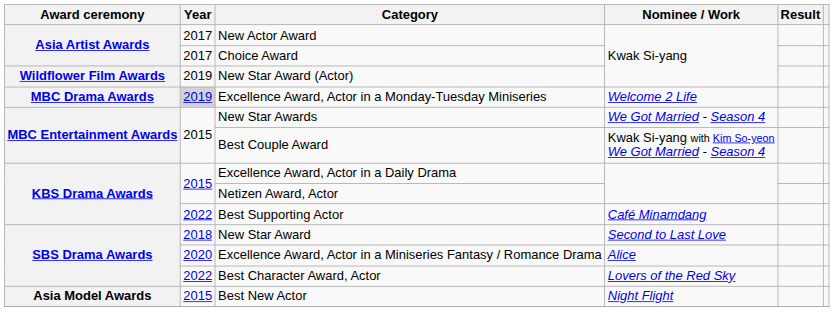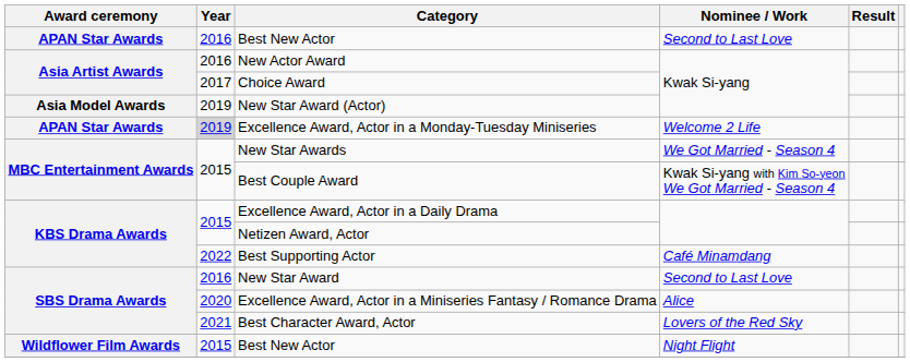+ row: APAN Star Awards | 2016 | Best New Actor | Second to Last Love
New Actor Award | Year: 2017 -> 2016
New Star Award (Actor) | Award ceremony: Wildflower Film Awards -> Asia Model Awards
Excellence Award, Actor in a Monday-Tuesday Miniseries | Award ceremony: MBC Drama Awards -> APAN Star Awards
New Star Award | Year: 2018 -> 2016
Best Character Award, Actor | Year: 2022 -> 2021
Best New Actor / Night Flight | Award ceremony: Asia Model Awards -> Wildflower Film Awards
